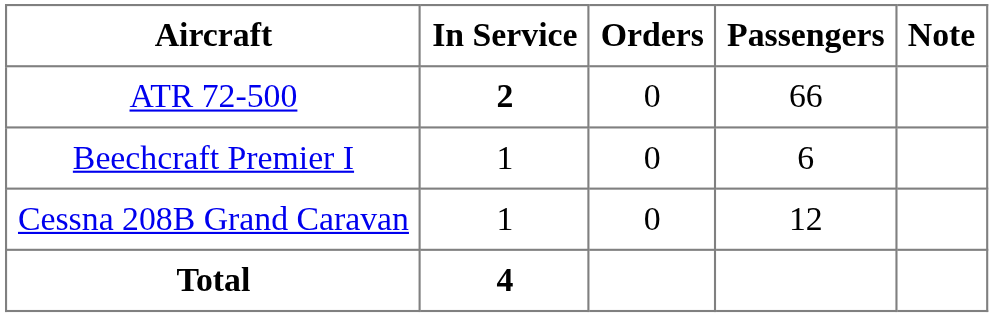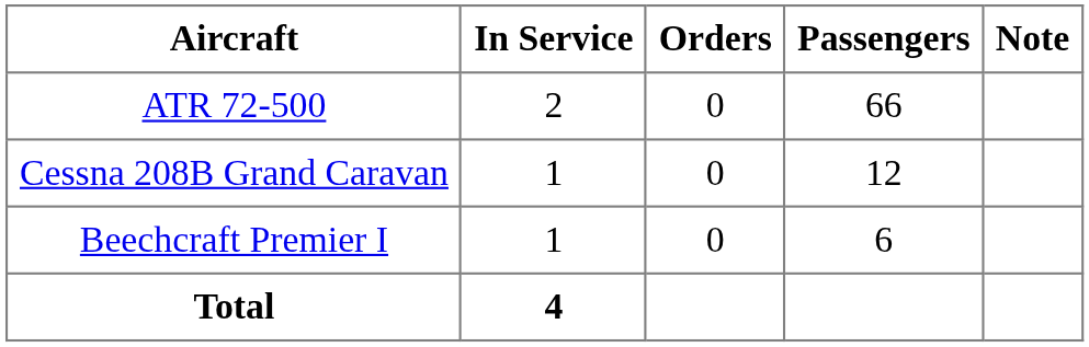ATR 72-500 | In Service: bold -> normal
rows swapped: Cessna 208B Grand Caravan <-> Beechcraft Premier I
